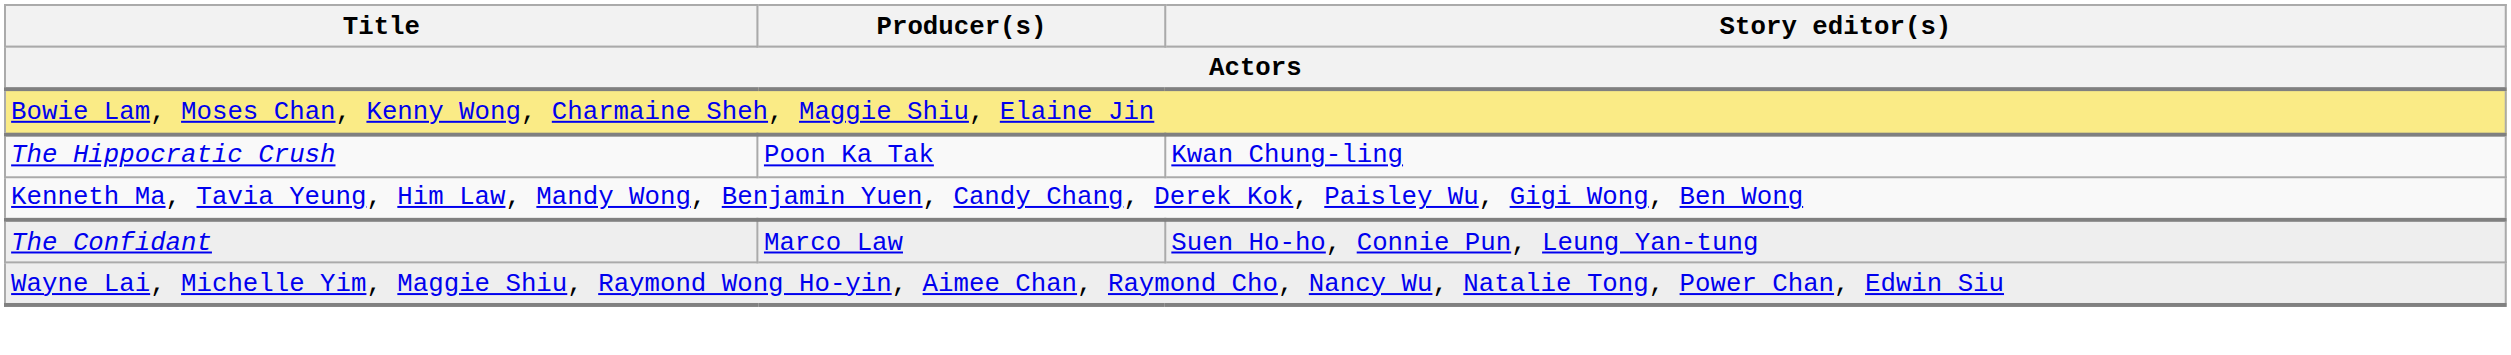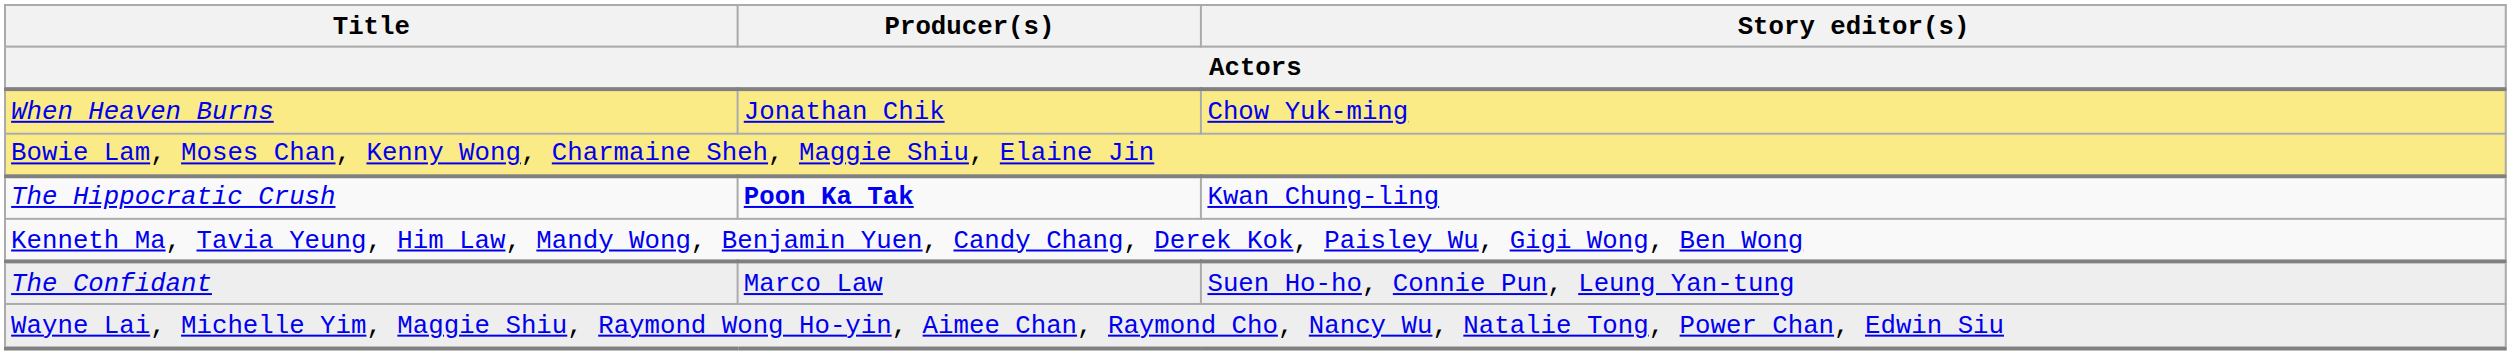+ row: When Heaven Burns | Jonathan Chik | Chow Yuk-ming
The Hippocratic Crush | Producer(s): normal -> bold
